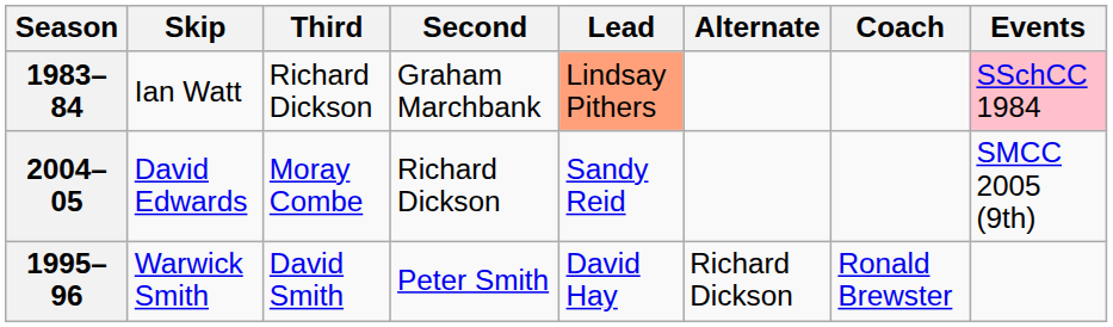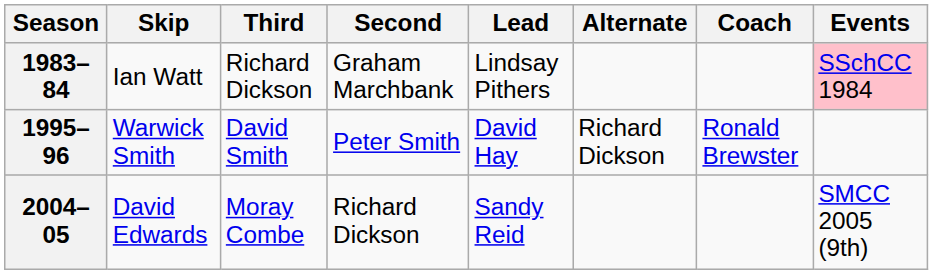1983–84 | Lead: lightsalmon background -> no background
rows swapped: 1995–96 <-> 2004–05
